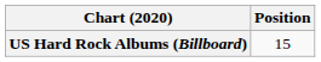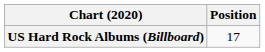US Hard Rock Albums (Billboard) | Position: 15 -> 17
